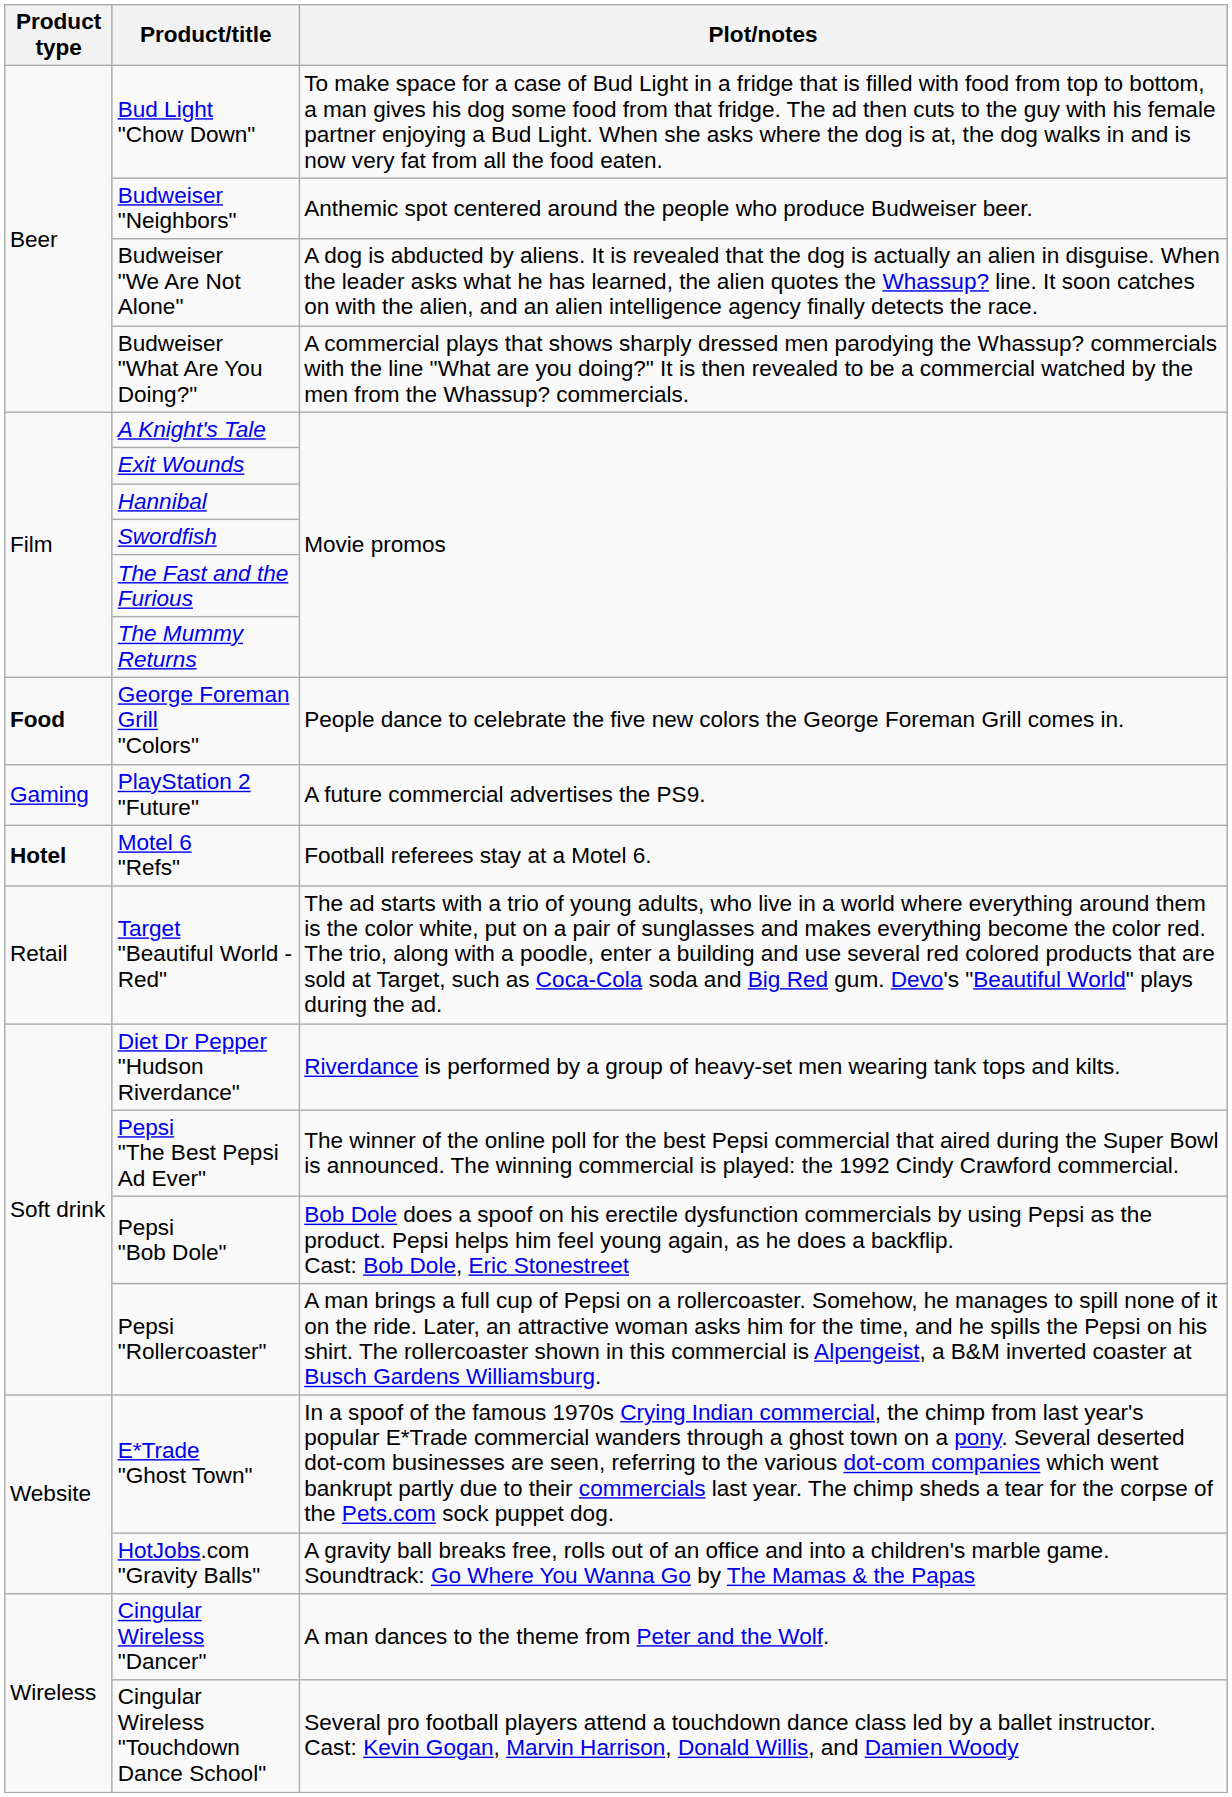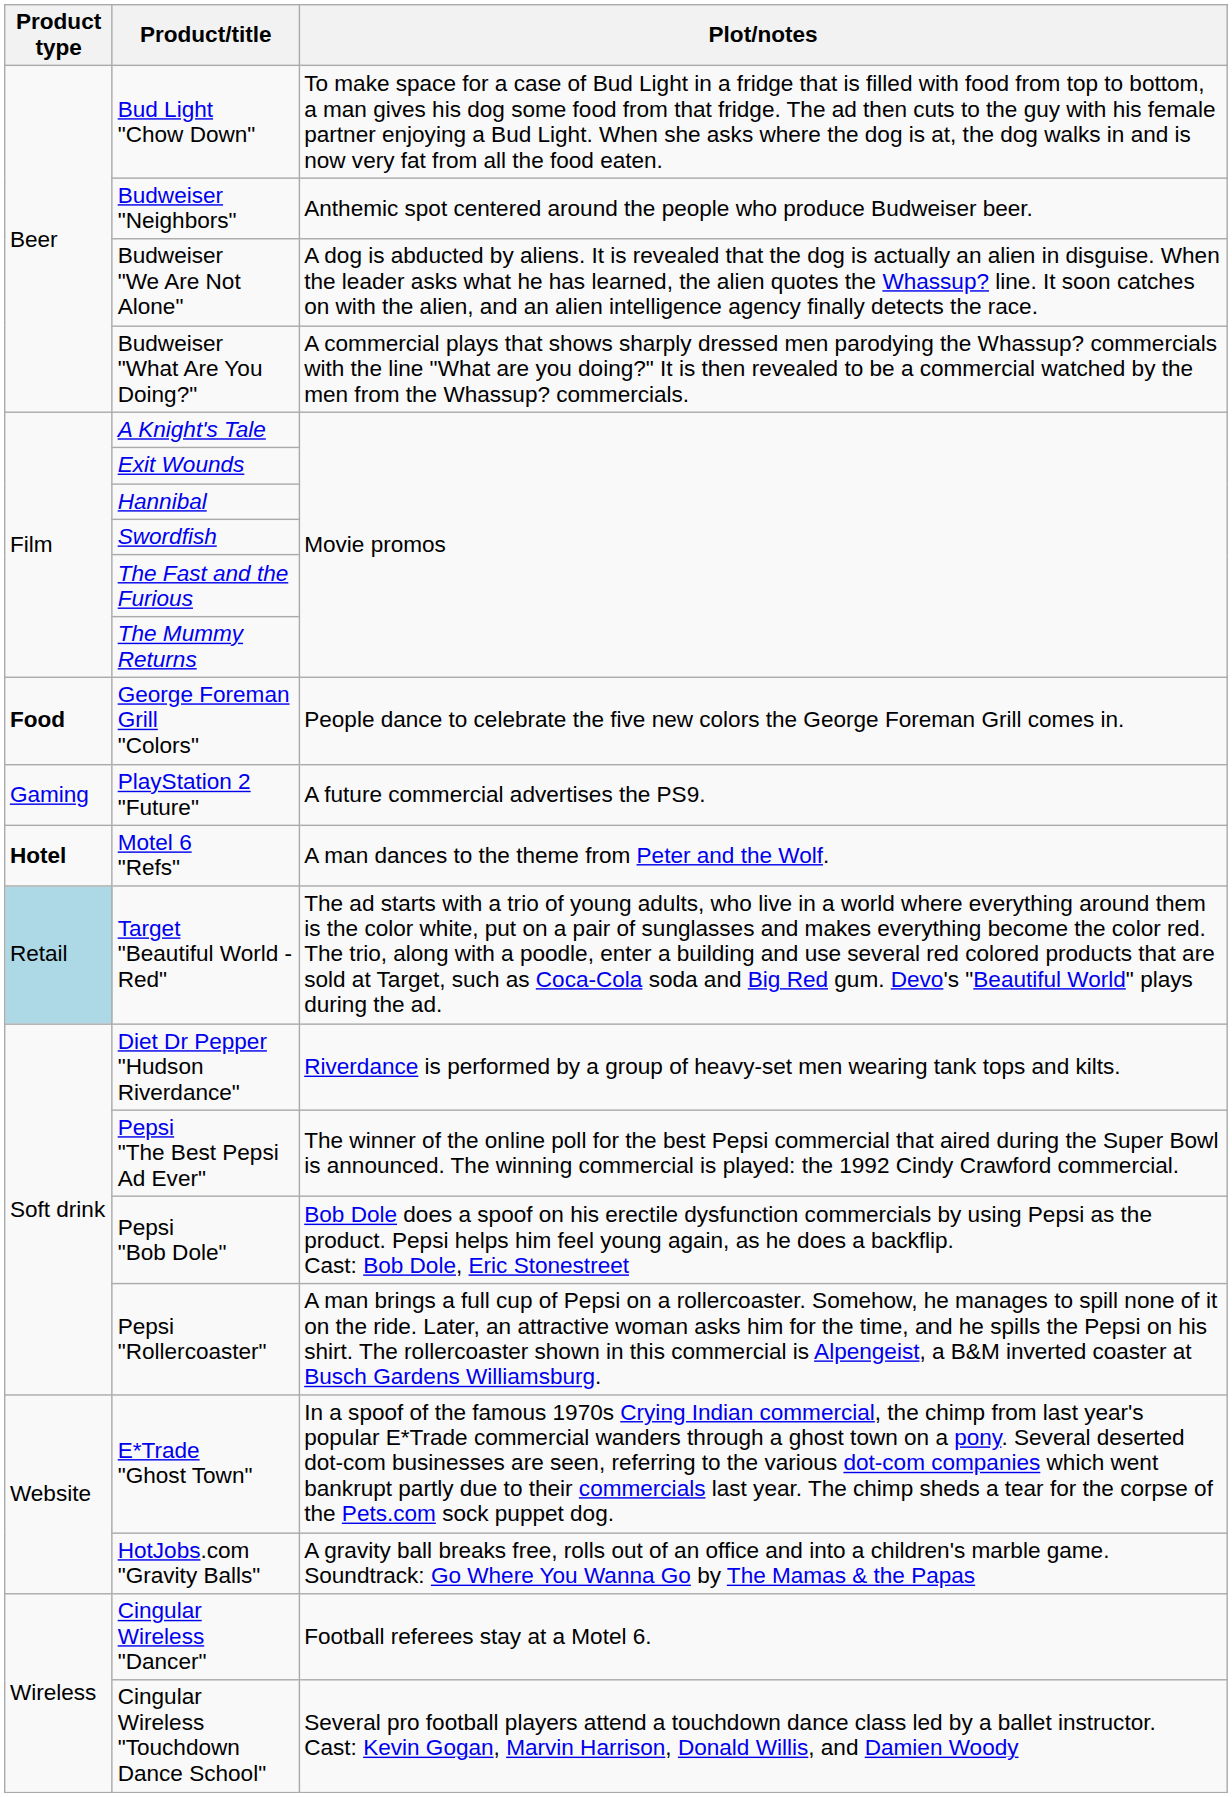Motel 6 "Refs" | Plot/notes: Football referees stay at a Motel 6. -> A man dances to the theme from Peter and the Wolf.
Target "Beautiful World - Red" | Product type: no background -> lightblue background
Cingular Wireless "Dancer" | Plot/notes: A man dances to the theme from Peter and the Wolf. -> Football referees stay at a Motel 6.
